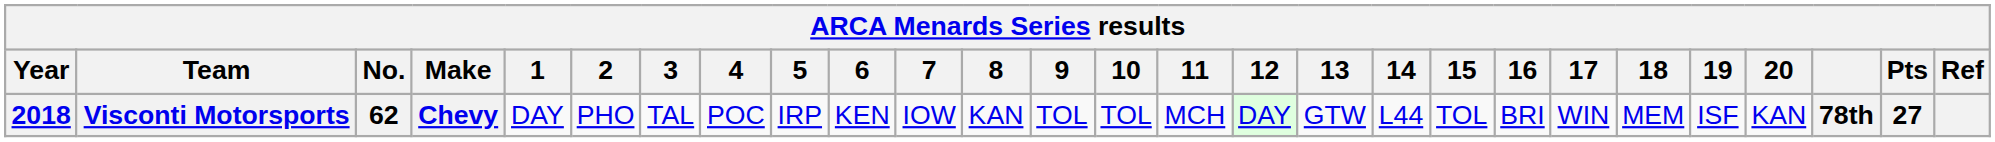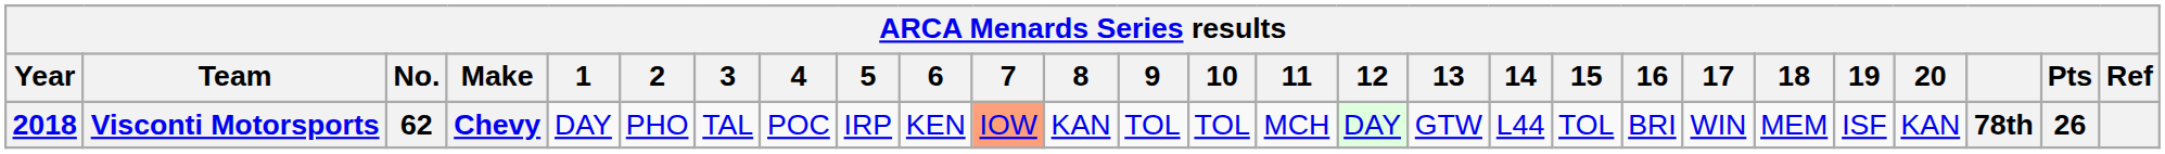Visconti Motorsports | 7: no background -> lightsalmon background
Visconti Motorsports | Pts: 27 -> 26
